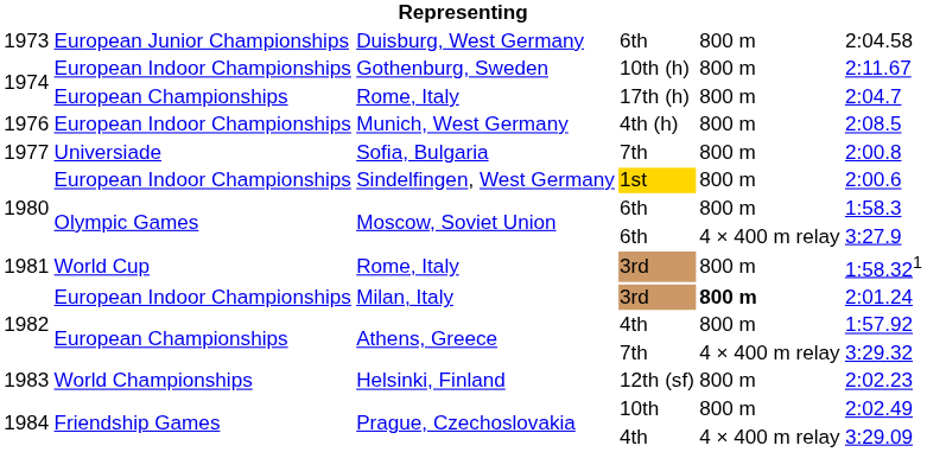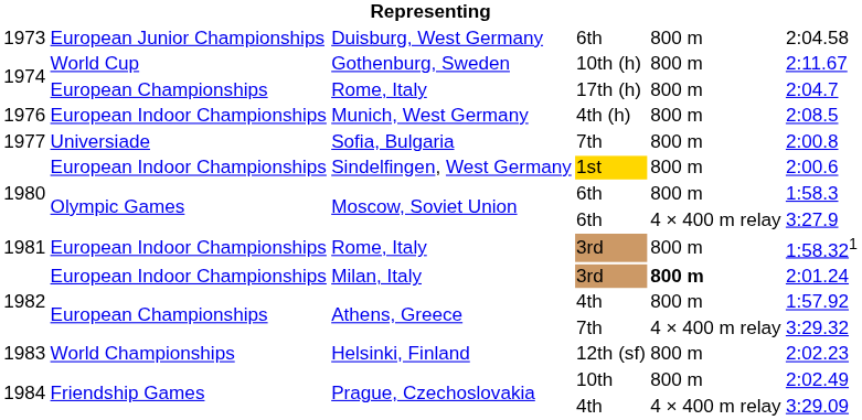Gothenburg, Sweden | column 2: European Indoor Championships -> World Cup
Rome, Italy / 3rd | column 2: World Cup -> European Indoor Championships
